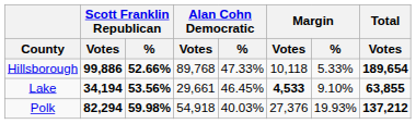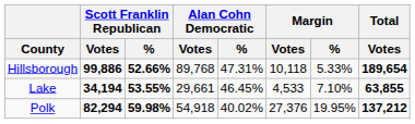Hillsborough | Alan Cohn Democratic / %: 47.33% -> 47.31%
Lake | Scott Franklin Republican / %: 53.56% -> 53.55%
Lake | Margin / Votes: bold -> normal
Lake | Margin / %: 9.10% -> 7.10%
Polk | Alan Cohn Democratic / %: 40.03% -> 40.02%
Polk | Margin / %: 19.93% -> 19.95%
